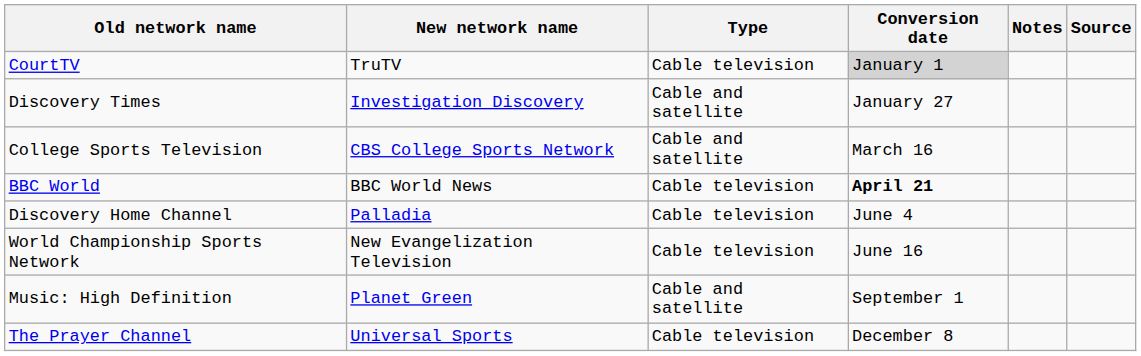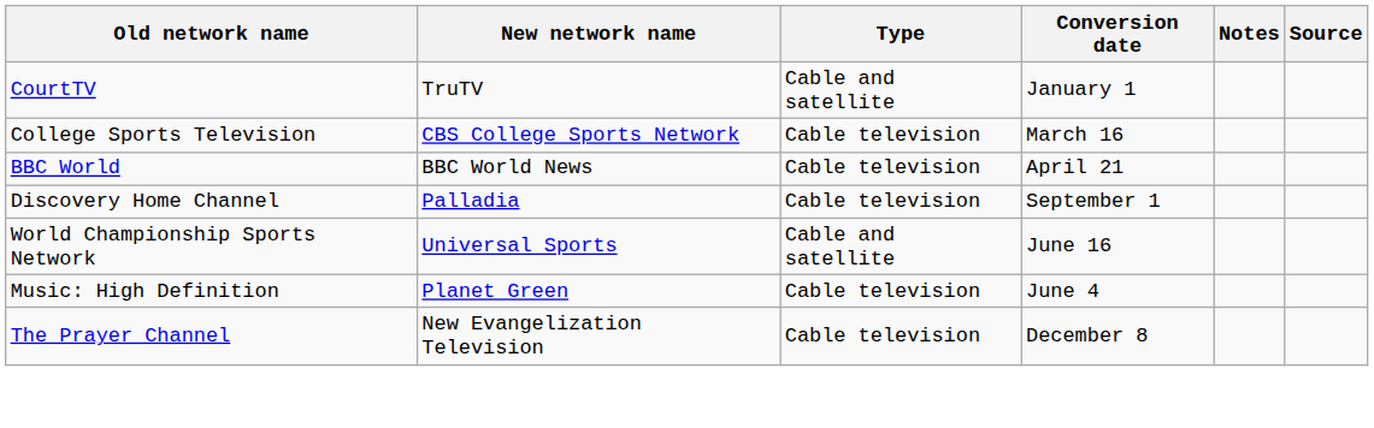CourtTV | Type: Cable television -> Cable and satellite
CourtTV | Conversion date: lightgrey background -> no background
- row: Discovery Times | Investigation Discovery | Cable and satellite | January 27
College Sports Television | Type: Cable and satellite -> Cable television
BBC World | Conversion date: bold -> normal
Discovery Home Channel | Conversion date: June 4 -> September 1
World Championship Sports Network | New network name: New Evangelization Television -> Universal Sports
World Championship Sports Network | Type: Cable television -> Cable and satellite
Music: High Definition | Type: Cable and satellite -> Cable television
Music: High Definition | Conversion date: September 1 -> June 4
The Prayer Channel | New network name: Universal Sports -> New Evangelization Television
